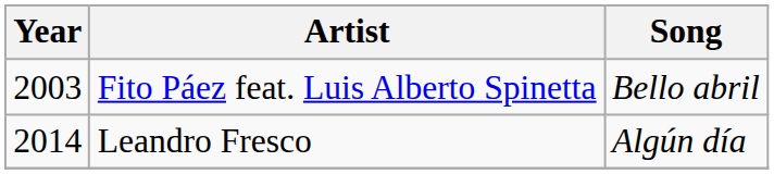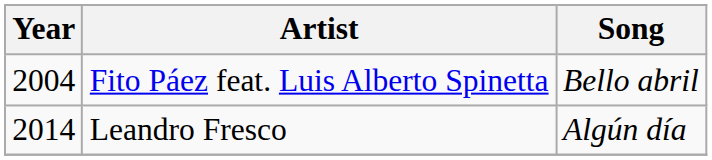Fito Páez feat. Luis Alberto Spinetta | Year: 2003 -> 2004
